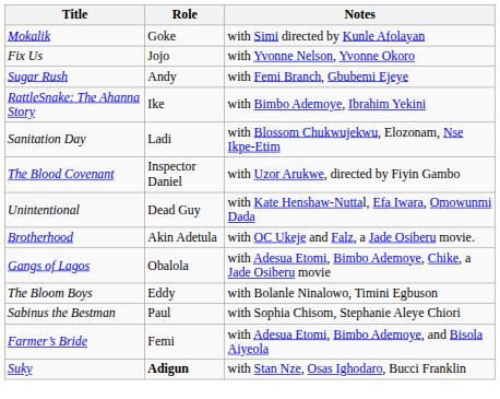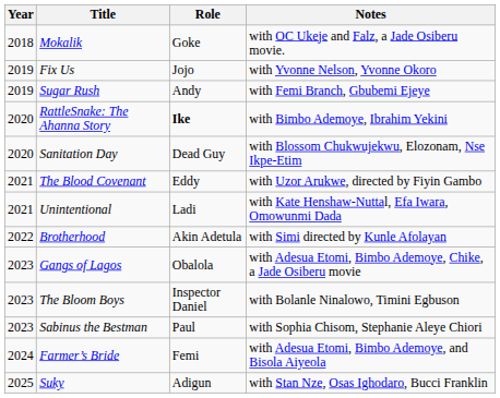+ column: Year | 2018 | 2019 | 2019 | 2020 | 2020 | 2021 | 2021 | 2022 | 2023 | 2023 | 2023 | 2024 | 2025
Mokalik | Notes: with Simi directed by Kunle Afolayan -> with OC Ukeje and Falz, a Jade Osiberu movie.
RattleSnake: The Ahanna Story | Role: normal -> bold
Sanitation Day | Role: Ladi -> Dead Guy
The Blood Covenant | Role: Inspector Daniel -> Eddy
Unintentional | Role: Dead Guy -> Ladi
Brotherhood | Notes: with OC Ukeje and Falz, a Jade Osiberu movie. -> with Simi directed by Kunle Afolayan
The Bloom Boys | Role: Eddy -> Inspector Daniel
Suky | Role: bold -> normal
